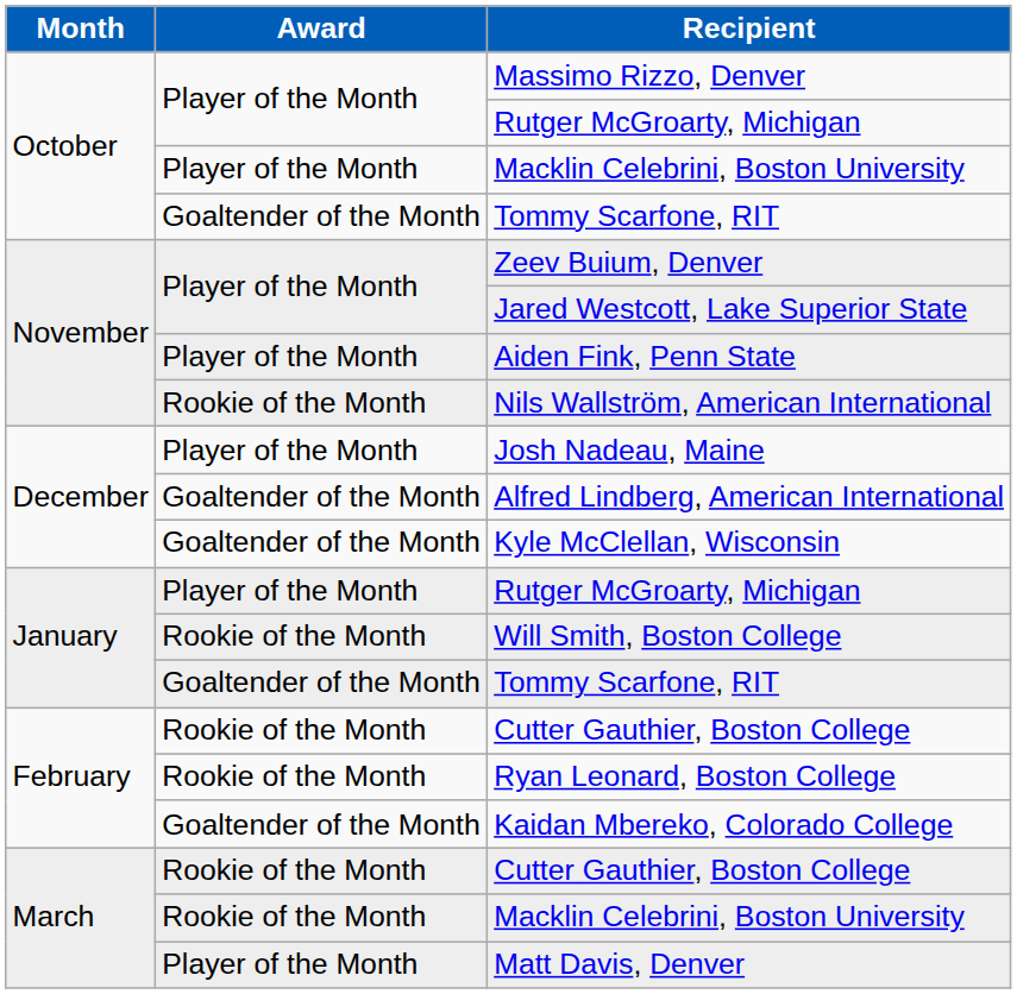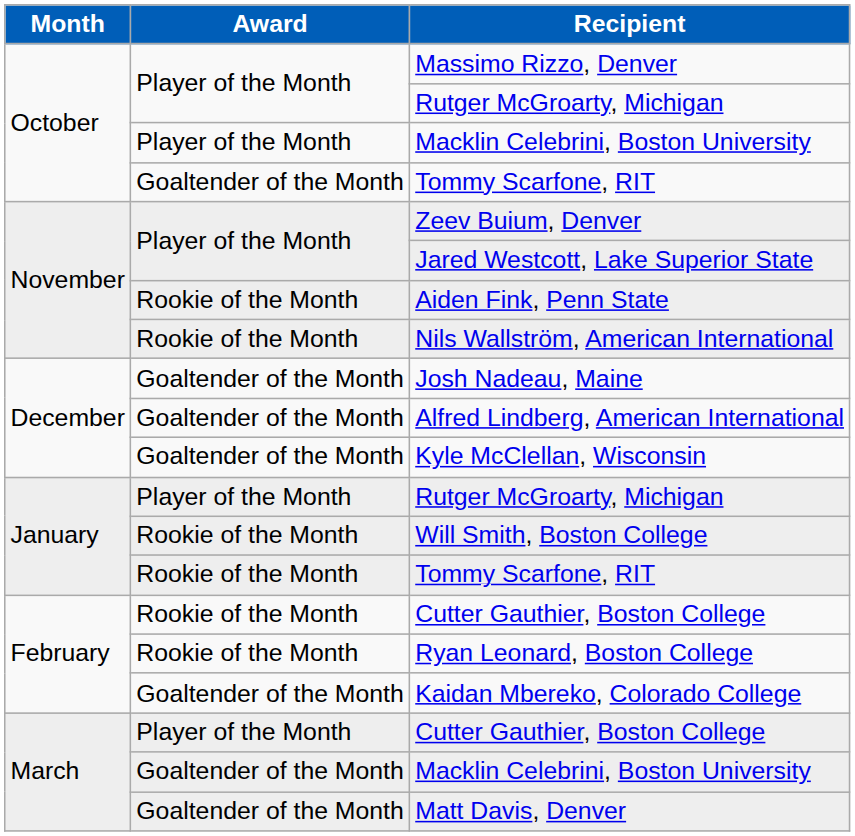Aiden Fink, Penn State | Award: Player of the Month -> Rookie of the Month
Josh Nadeau, Maine | Award: Player of the Month -> Goaltender of the Month
January / Tommy Scarfone, RIT | Award: Goaltender of the Month -> Rookie of the Month
March / Cutter Gauthier, Boston College | Award: Rookie of the Month -> Player of the Month
March / Macklin Celebrini, Boston University | Award: Rookie of the Month -> Goaltender of the Month
Matt Davis, Denver | Award: Player of the Month -> Goaltender of the Month
